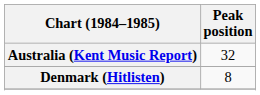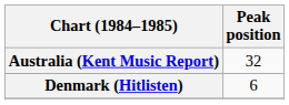Denmark (Hitlisten) | Peak position: 8 -> 6
